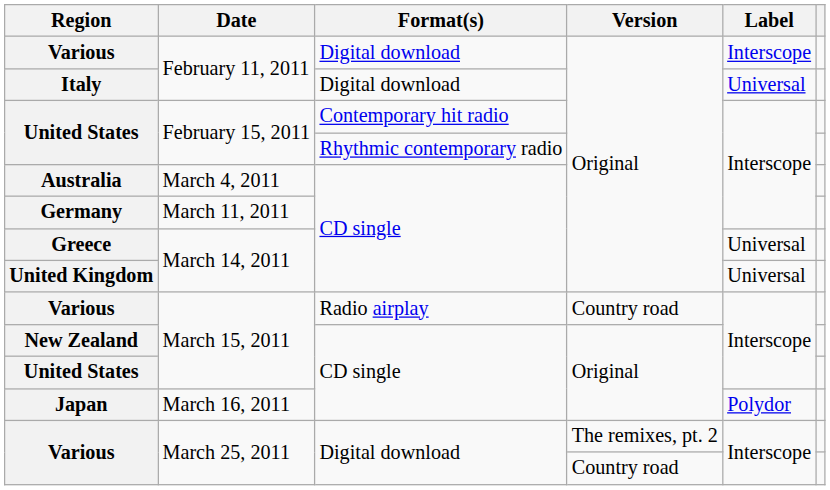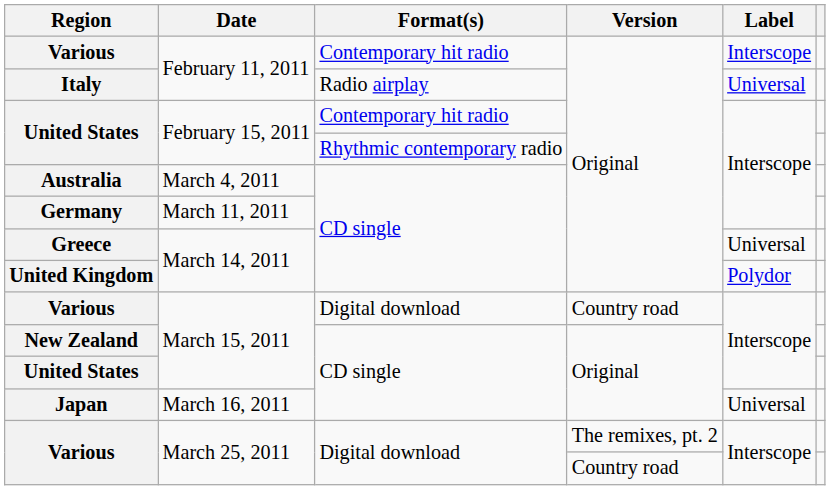Various / February 11, 2011 | Format(s): Digital download -> Contemporary hit radio
Italy | Format(s): Digital download -> Radio airplay
United Kingdom | Label: Universal -> Polydor
Various / March 15, 2011 | Format(s): Radio airplay -> Digital download
Japan | Label: Polydor -> Universal
